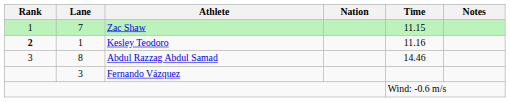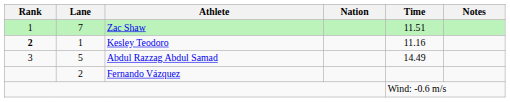Zac Shaw | Time: 11.15 -> 11.51
Abdul Razzag Abdul Samad | Lane: 8 -> 5
Abdul Razzag Abdul Samad | Time: 14.46 -> 14.49
Fernando Vázquez | Lane: 3 -> 2
